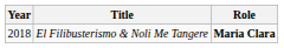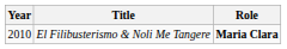El Filibusterismo & Noli Me Tangere | Year: 2018 -> 2010
